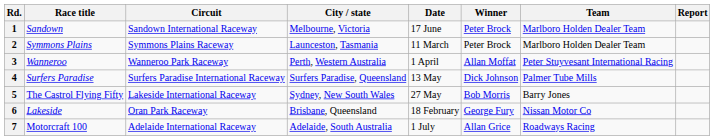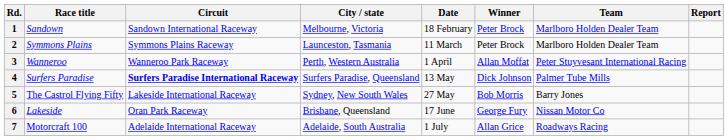1 | Date: 17 June -> 18 February
4 | Circuit: normal -> bold
6 | Date: 18 February -> 17 June
